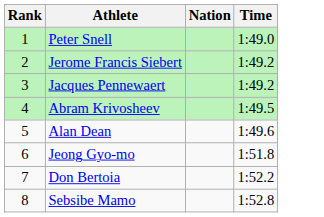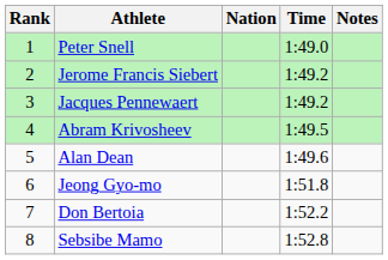+ column: Notes
